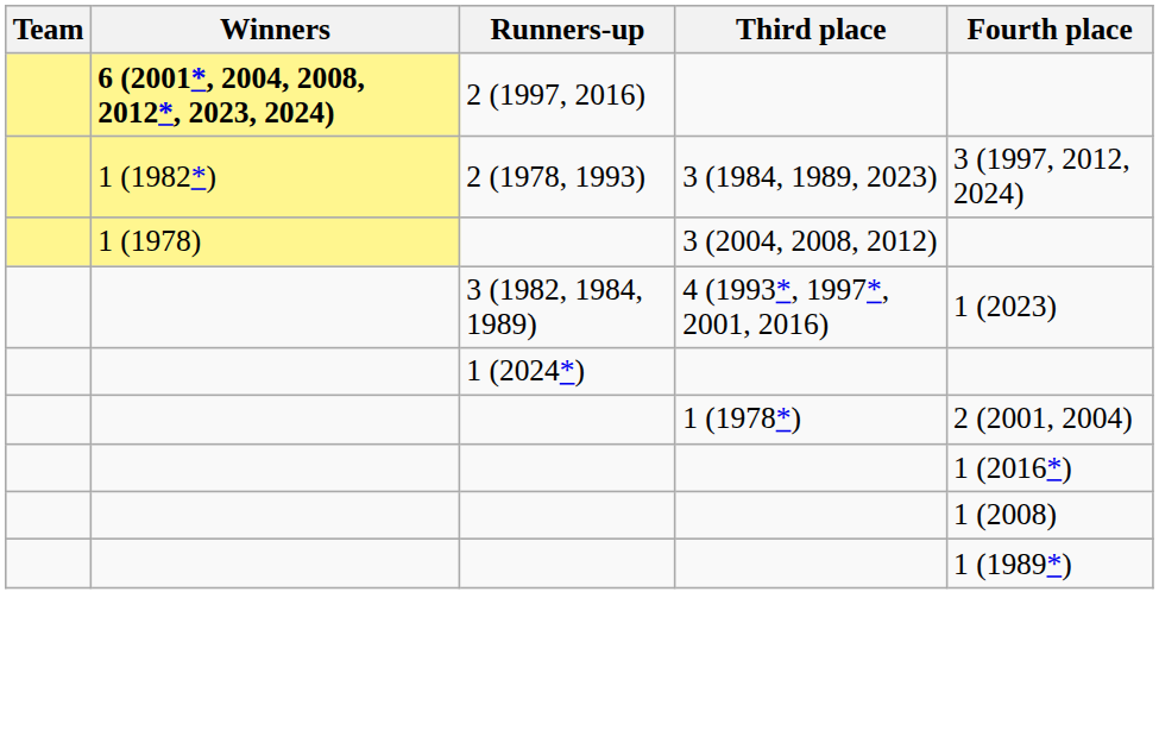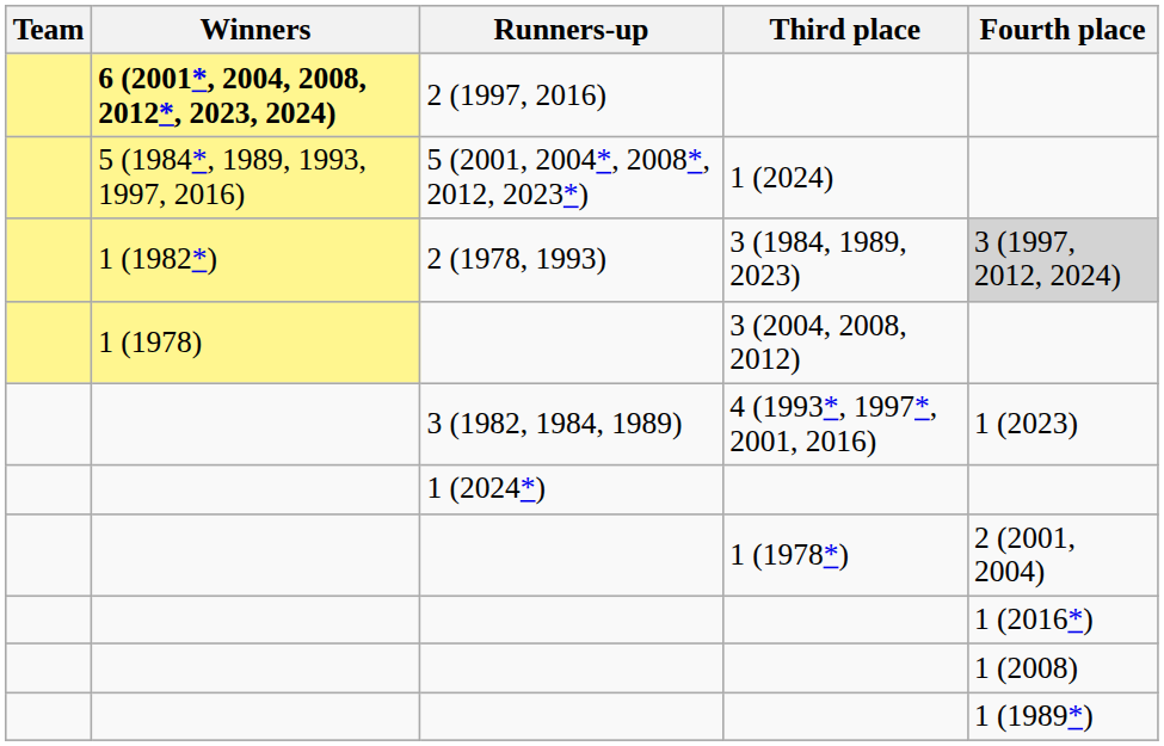+ row: 5 (1984*, 1989, 1993, 1997, 2016) | 5 (2001, 2004*, 2008*, 2012, 2023*) | 1 (2024)
2 (1978, 1993) | Fourth place: no background -> lightgrey background
